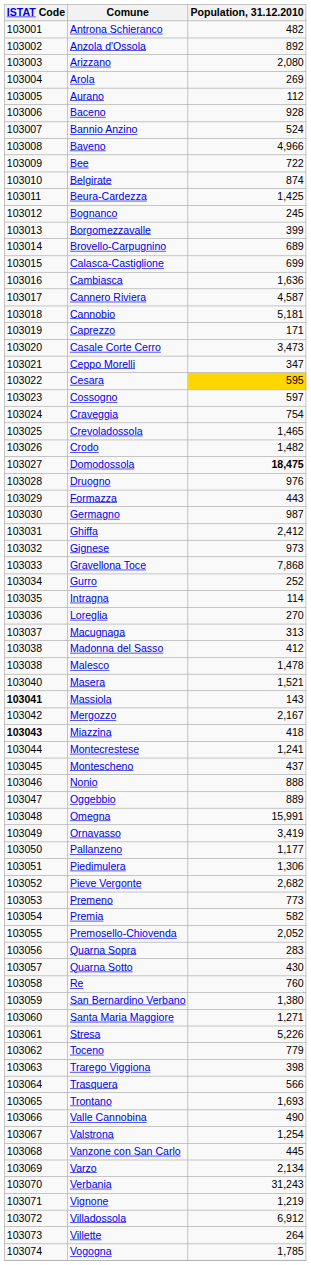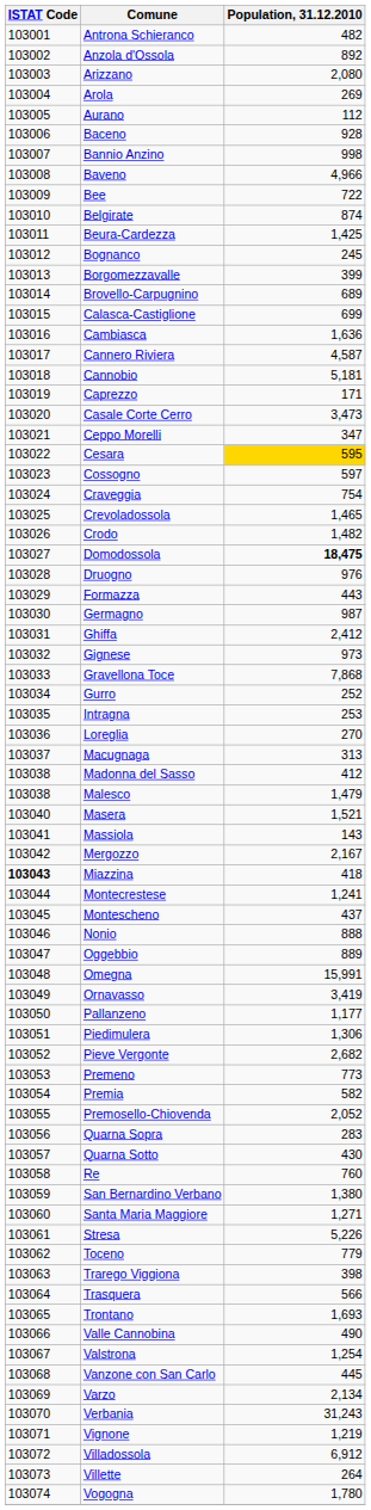Bannio Anzino | Population, 31.12.2010: 524 -> 998
Intragna | Population, 31.12.2010: 114 -> 253
Malesco | Population, 31.12.2010: 1,478 -> 1,479
Massiola | ISTAT Code: bold -> normal
Vogogna | Population, 31.12.2010: 1,785 -> 1,780
